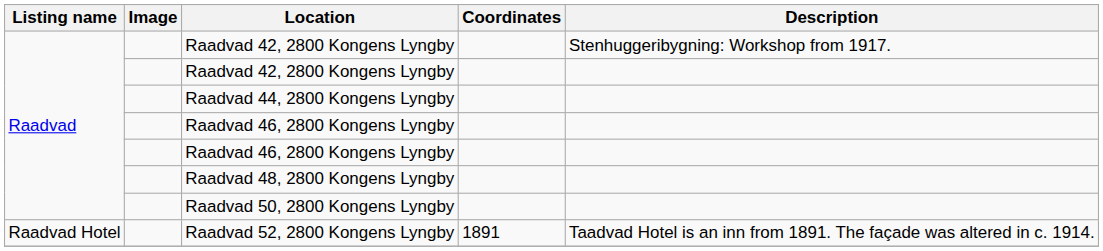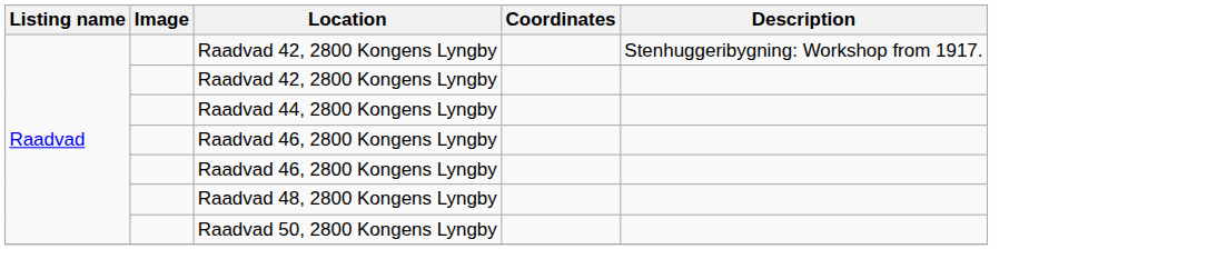- row: Raadvad Hotel | Raadvad 52, 2800 Kongens Lyngby | 1891 | Taadvad Hotel is an inn from 1891. The façade was altered in c. 1914.
